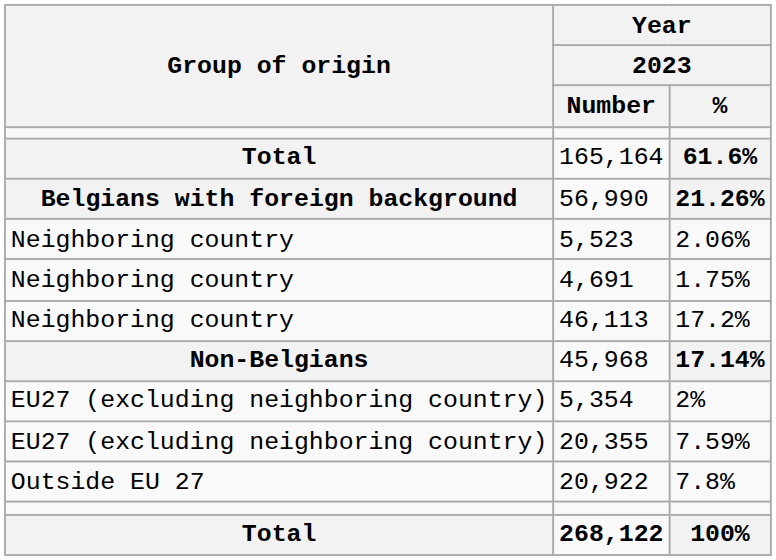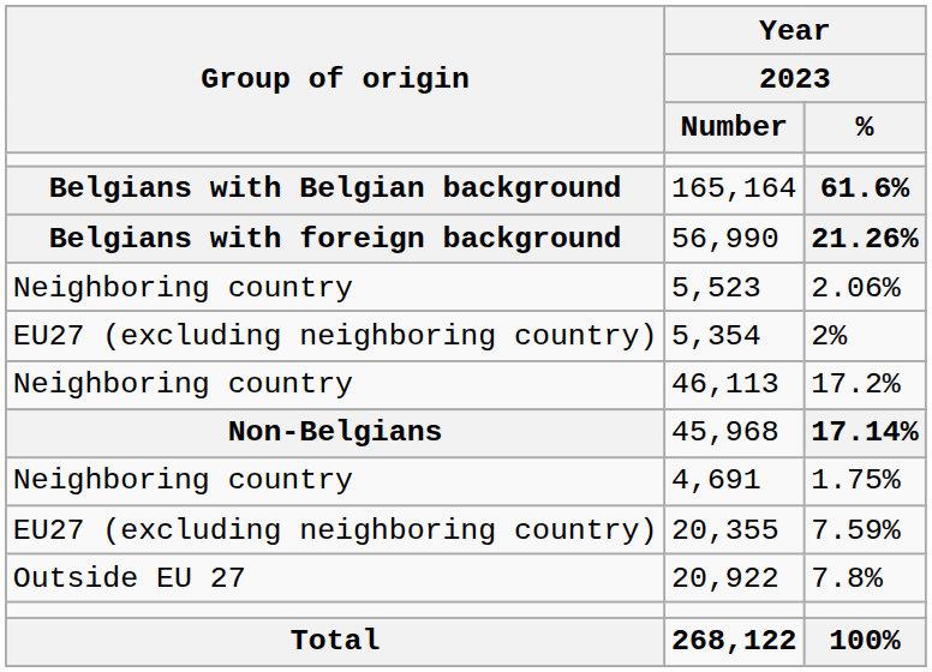165,164 | Group of origin: Total -> Belgians with Belgian background
rows swapped: 5,354 <-> 4,691
